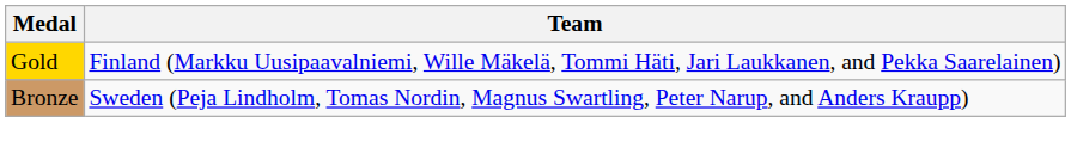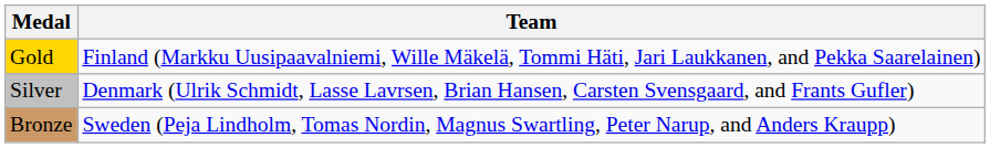+ row: Silver | Denmark (Ulrik Schmidt, Lasse Lavrsen, Brian Hansen, Carsten Svensgaard, and Frants Gufler)
